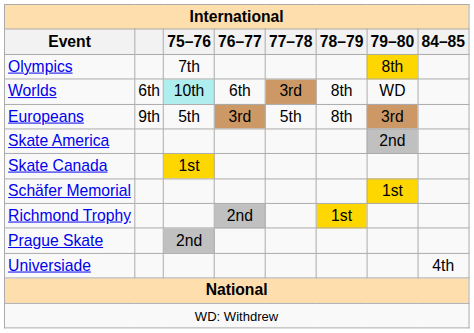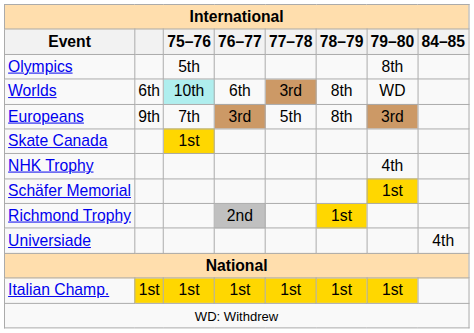Olympics | 75–76: 7th -> 5th
Olympics | 79–80: gold background -> no background
Europeans | 75–76: 5th -> 7th
- row: Skate America | 2nd
+ row: NHK Trophy | 4th
- row: Prague Skate | 2nd
+ row: Italian Champ. | 1st | 1st | 1st | 1st | 1st | 1st
